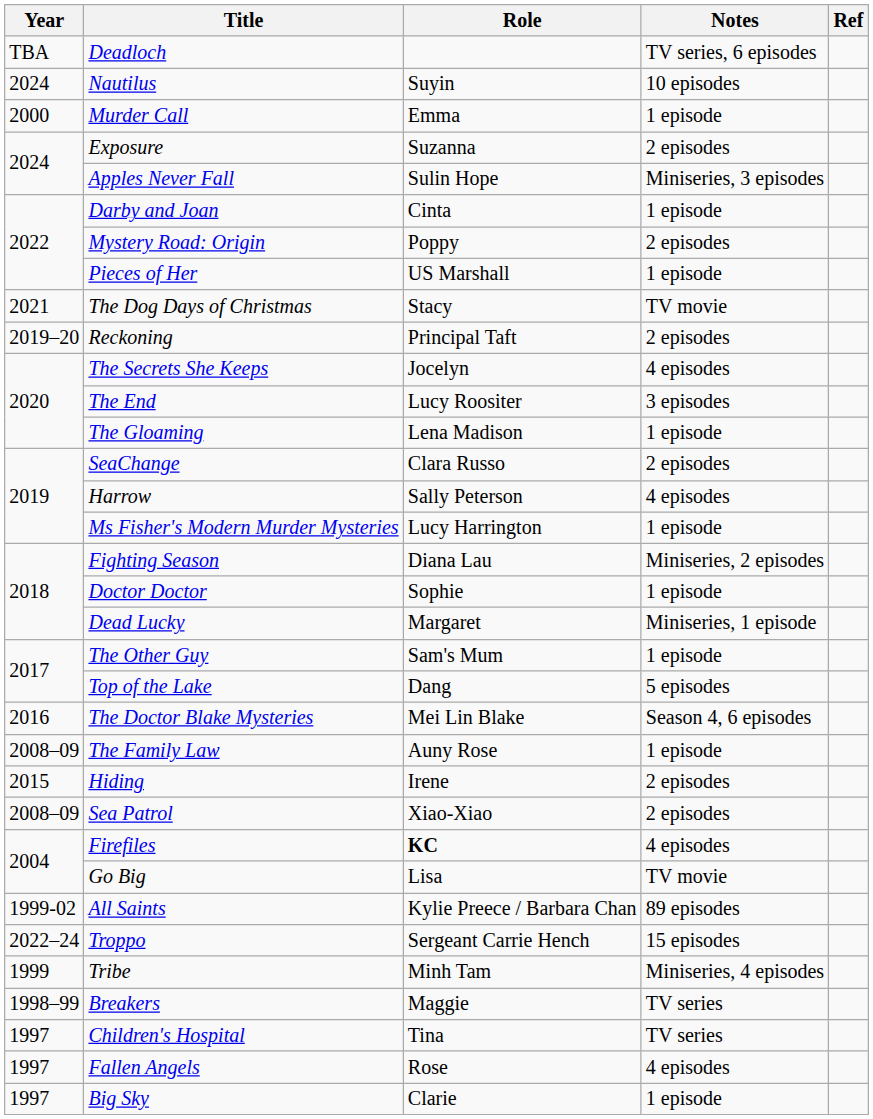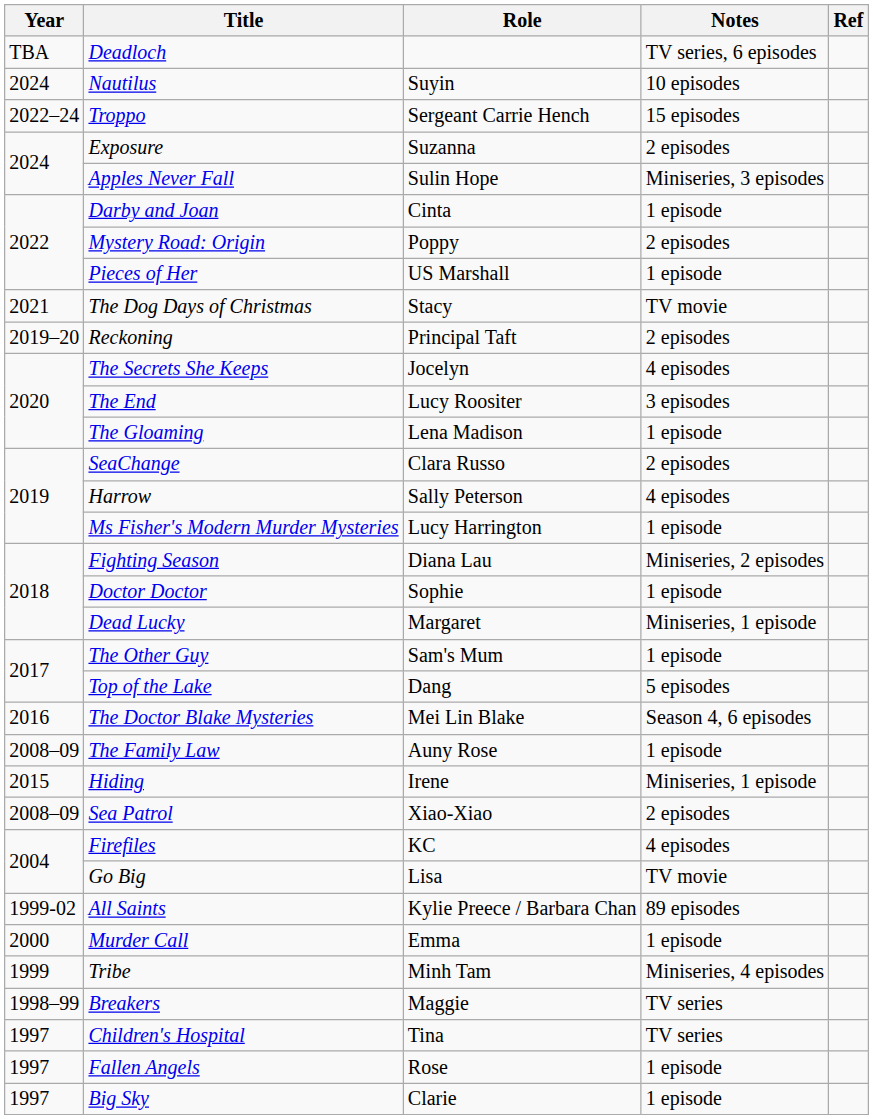rows swapped: Troppo <-> Murder Call
Hiding | Notes: 2 episodes -> Miniseries, 1 episode
Firefiles | Role: bold -> normal
Fallen Angels | Notes: 4 episodes -> 1 episode
